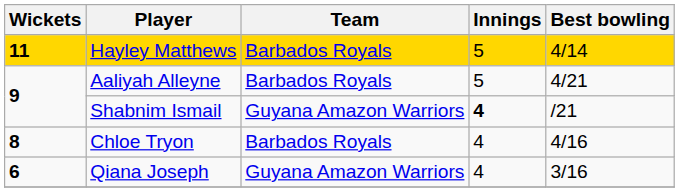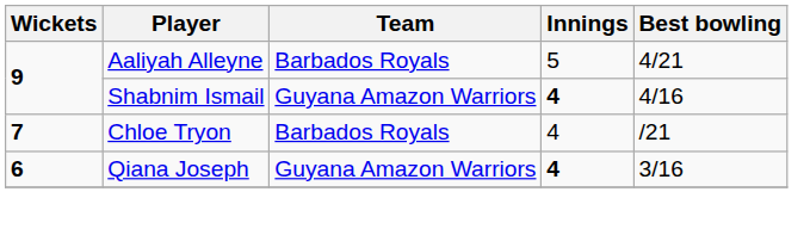- row: 11 | Hayley Matthews | Barbados Royals | 5 | 4/14
Shabnim Ismail | Best bowling: /21 -> 4/16
Chloe Tryon | Wickets: 8 -> 7
Chloe Tryon | Best bowling: 4/16 -> /21
Qiana Joseph | Innings: normal -> bold
